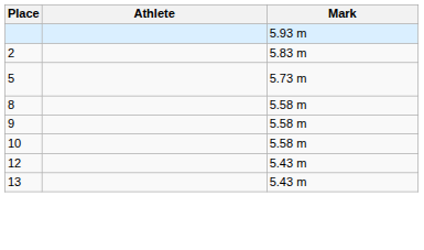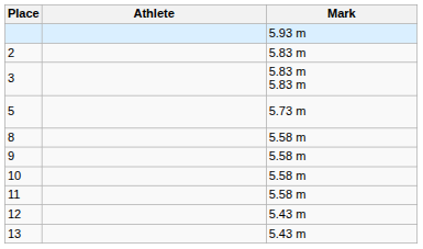+ row: 3 | 5.83 m 5.83 m
+ row: 11 | 5.58 m
